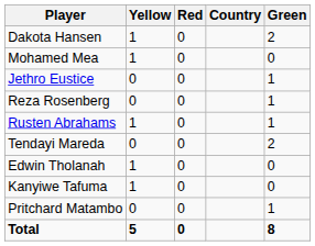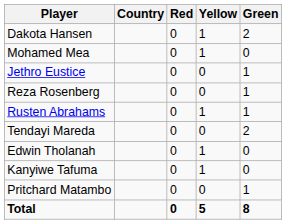columns swapped: Country <-> Yellow
